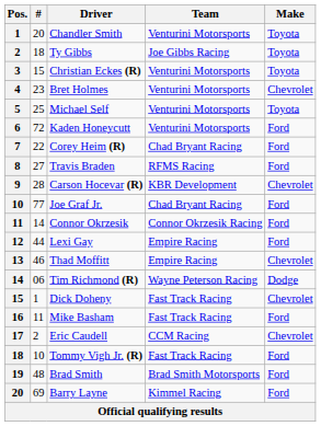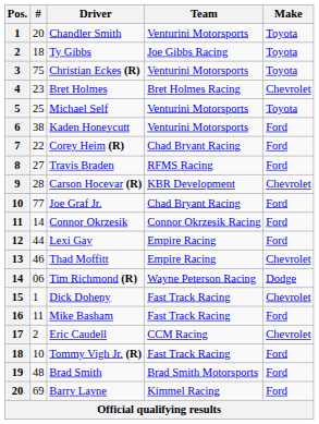Christian Eckes (R) | #: 15 -> 75
Bret Holmes | Team: Venturini Motorsports -> Bret Holmes Racing
Kaden Honeycutt | #: 72 -> 38
